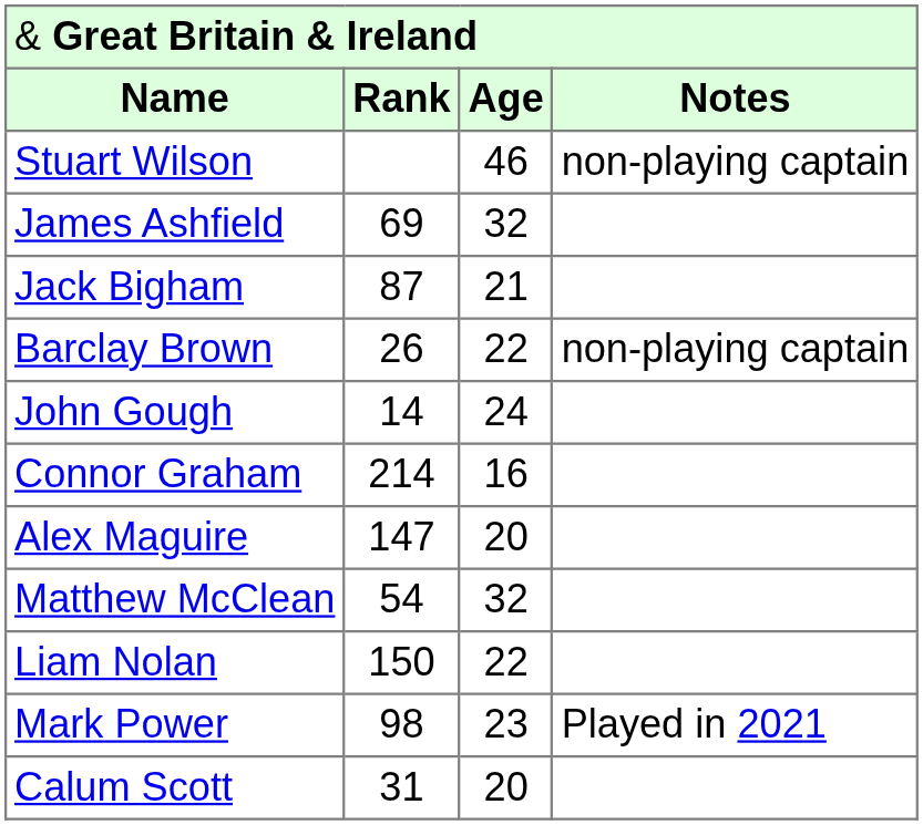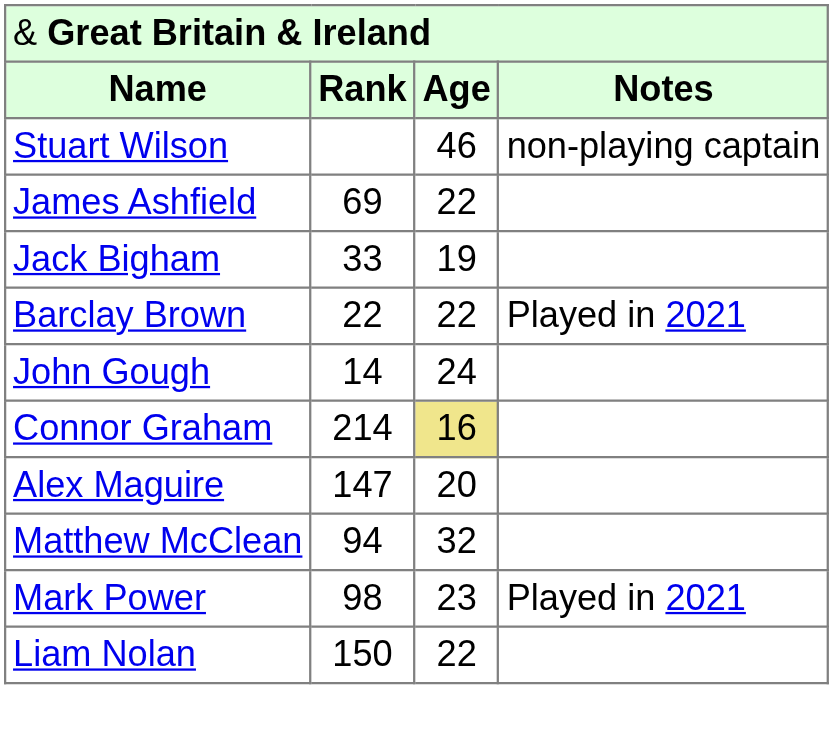James Ashfield | column 3: 32 -> 22
Jack Bigham | column 2: 87 -> 33
Jack Bigham | column 3: 21 -> 19
Barclay Brown | column 2: 26 -> 22
Barclay Brown | column 4: non-playing captain -> Played in 2021
Connor Graham | column 3: no background -> khaki background
Matthew McClean | column 2: 54 -> 94
rows swapped: Liam Nolan <-> Mark Power
- row: Calum Scott | 31 | 20
